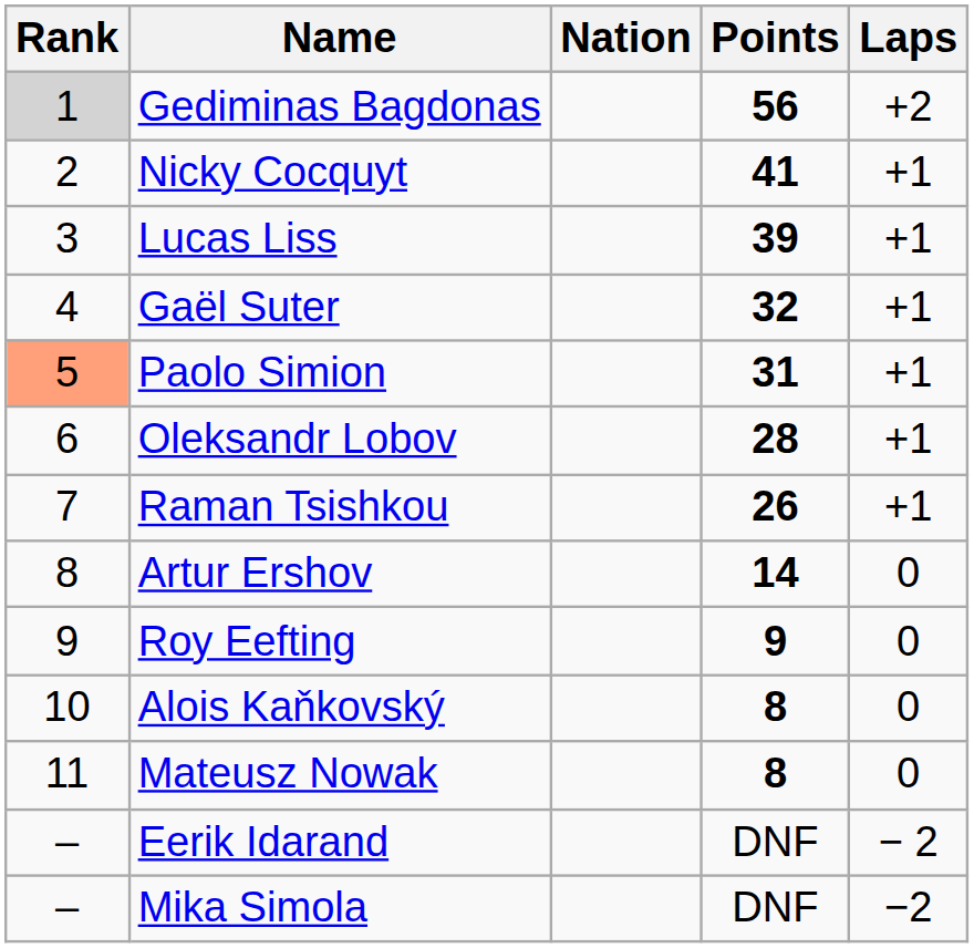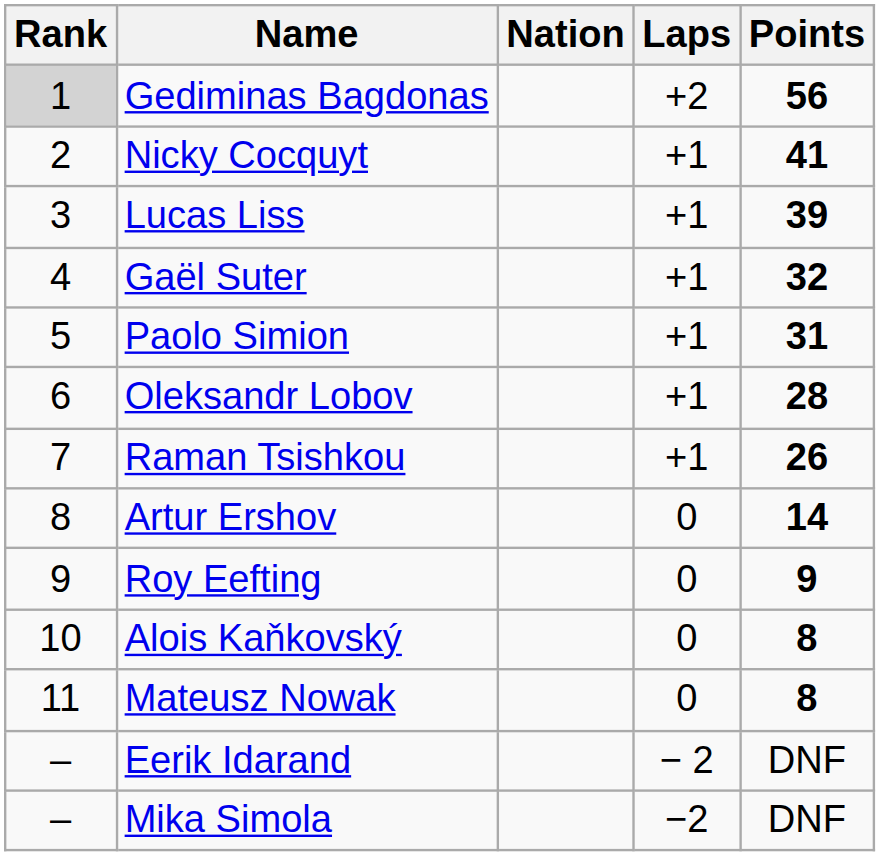columns swapped: Laps <-> Points
Paolo Simion | Rank: lightsalmon background -> no background
